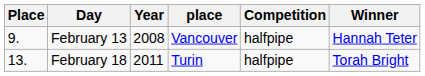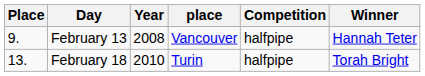February 18 | Year: 2011 -> 2010
